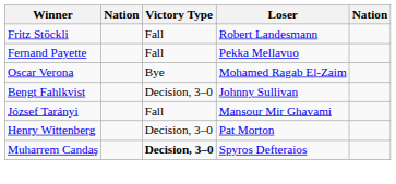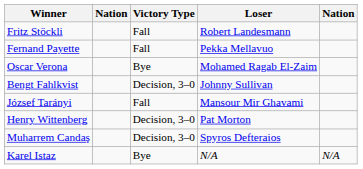Muharrem Candaş | Victory Type: bold -> normal
+ row: Karel Istaz | Bye | N/A | N/A
